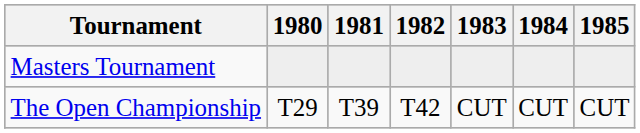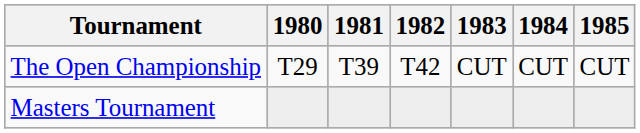rows swapped: Masters Tournament <-> The Open Championship
